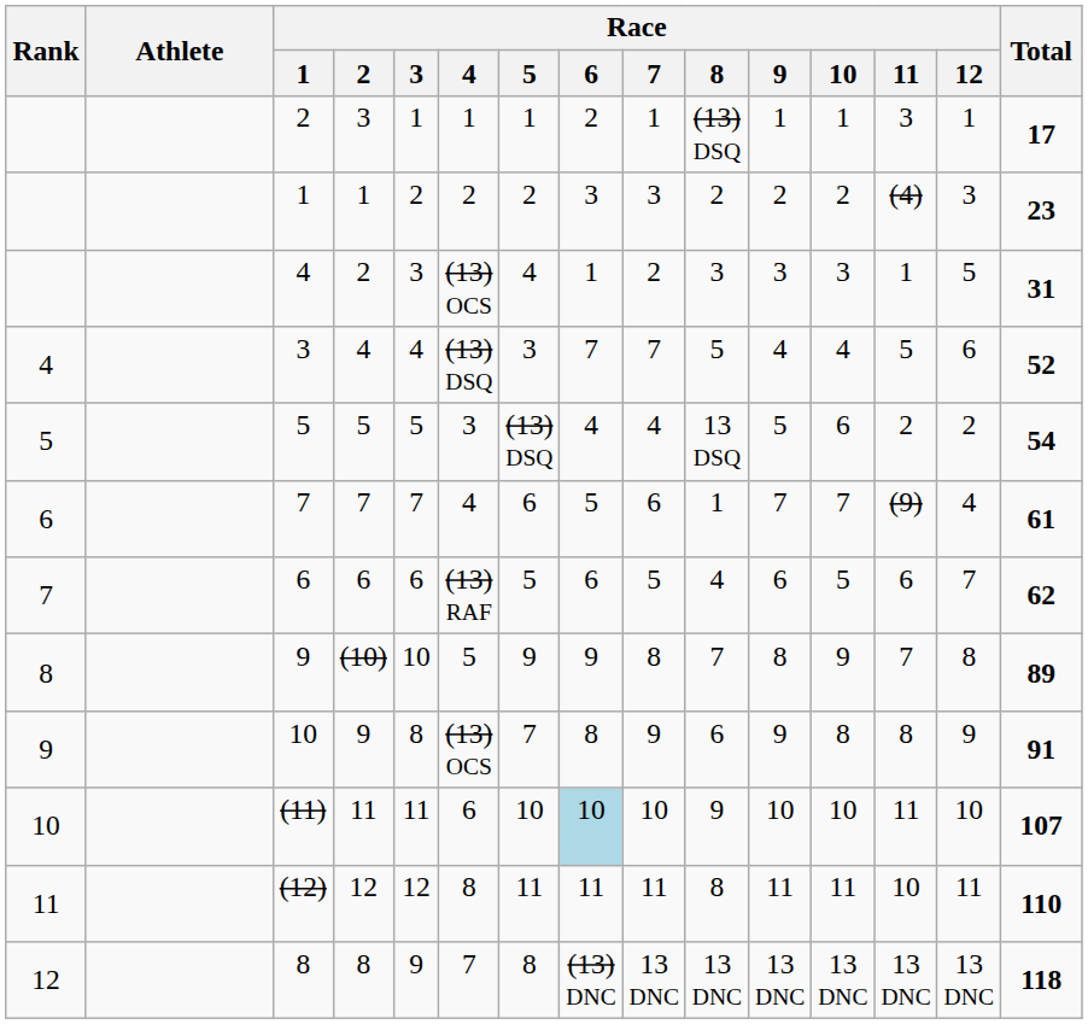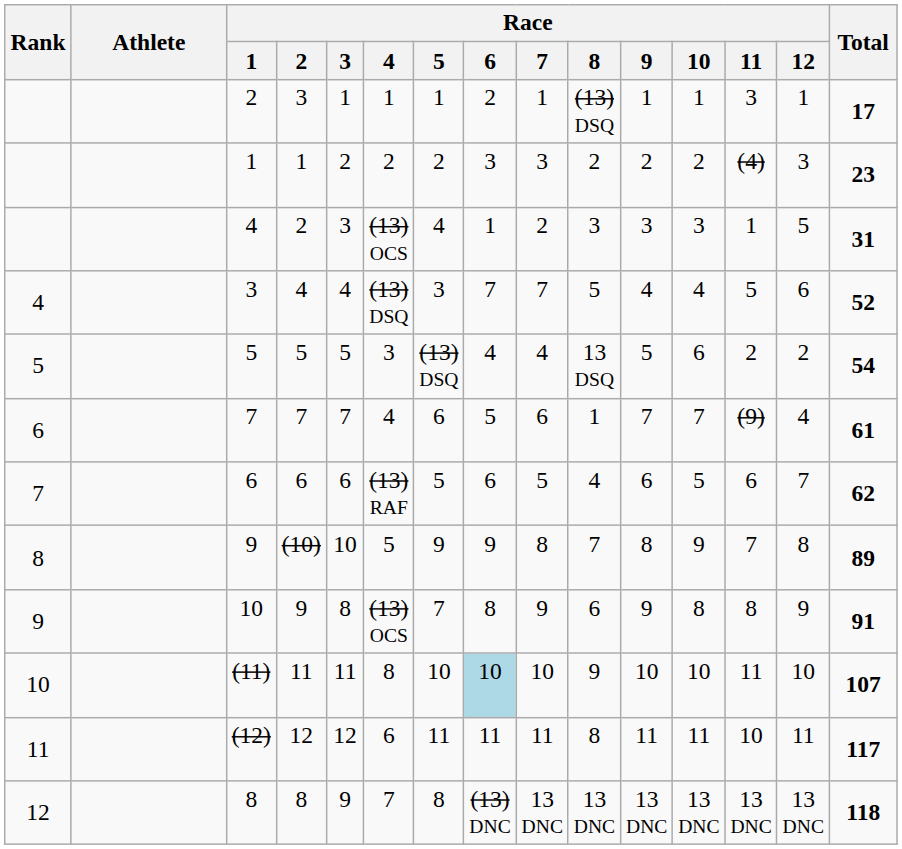(11) | Race / 4: 6 -> 8
(12) | Race / 4: 8 -> 6
(12) | Total: 110 -> 117
